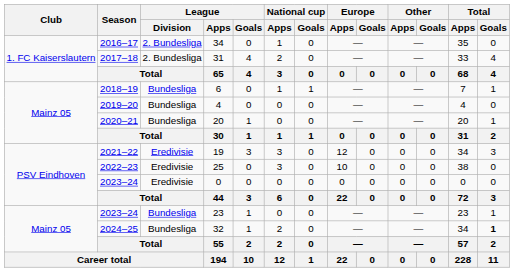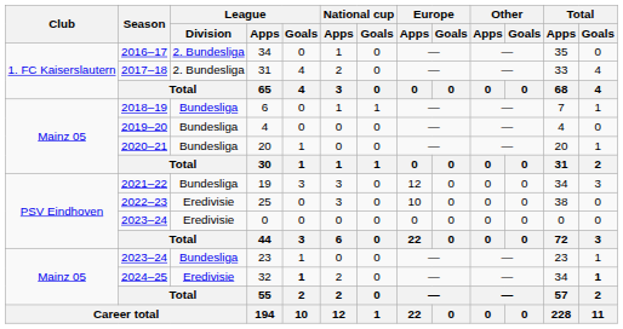19 | League / Division: Eredivisie -> Bundesliga
32 | League / Division: Bundesliga -> Eredivisie
32 | League / Goals: normal -> bold
